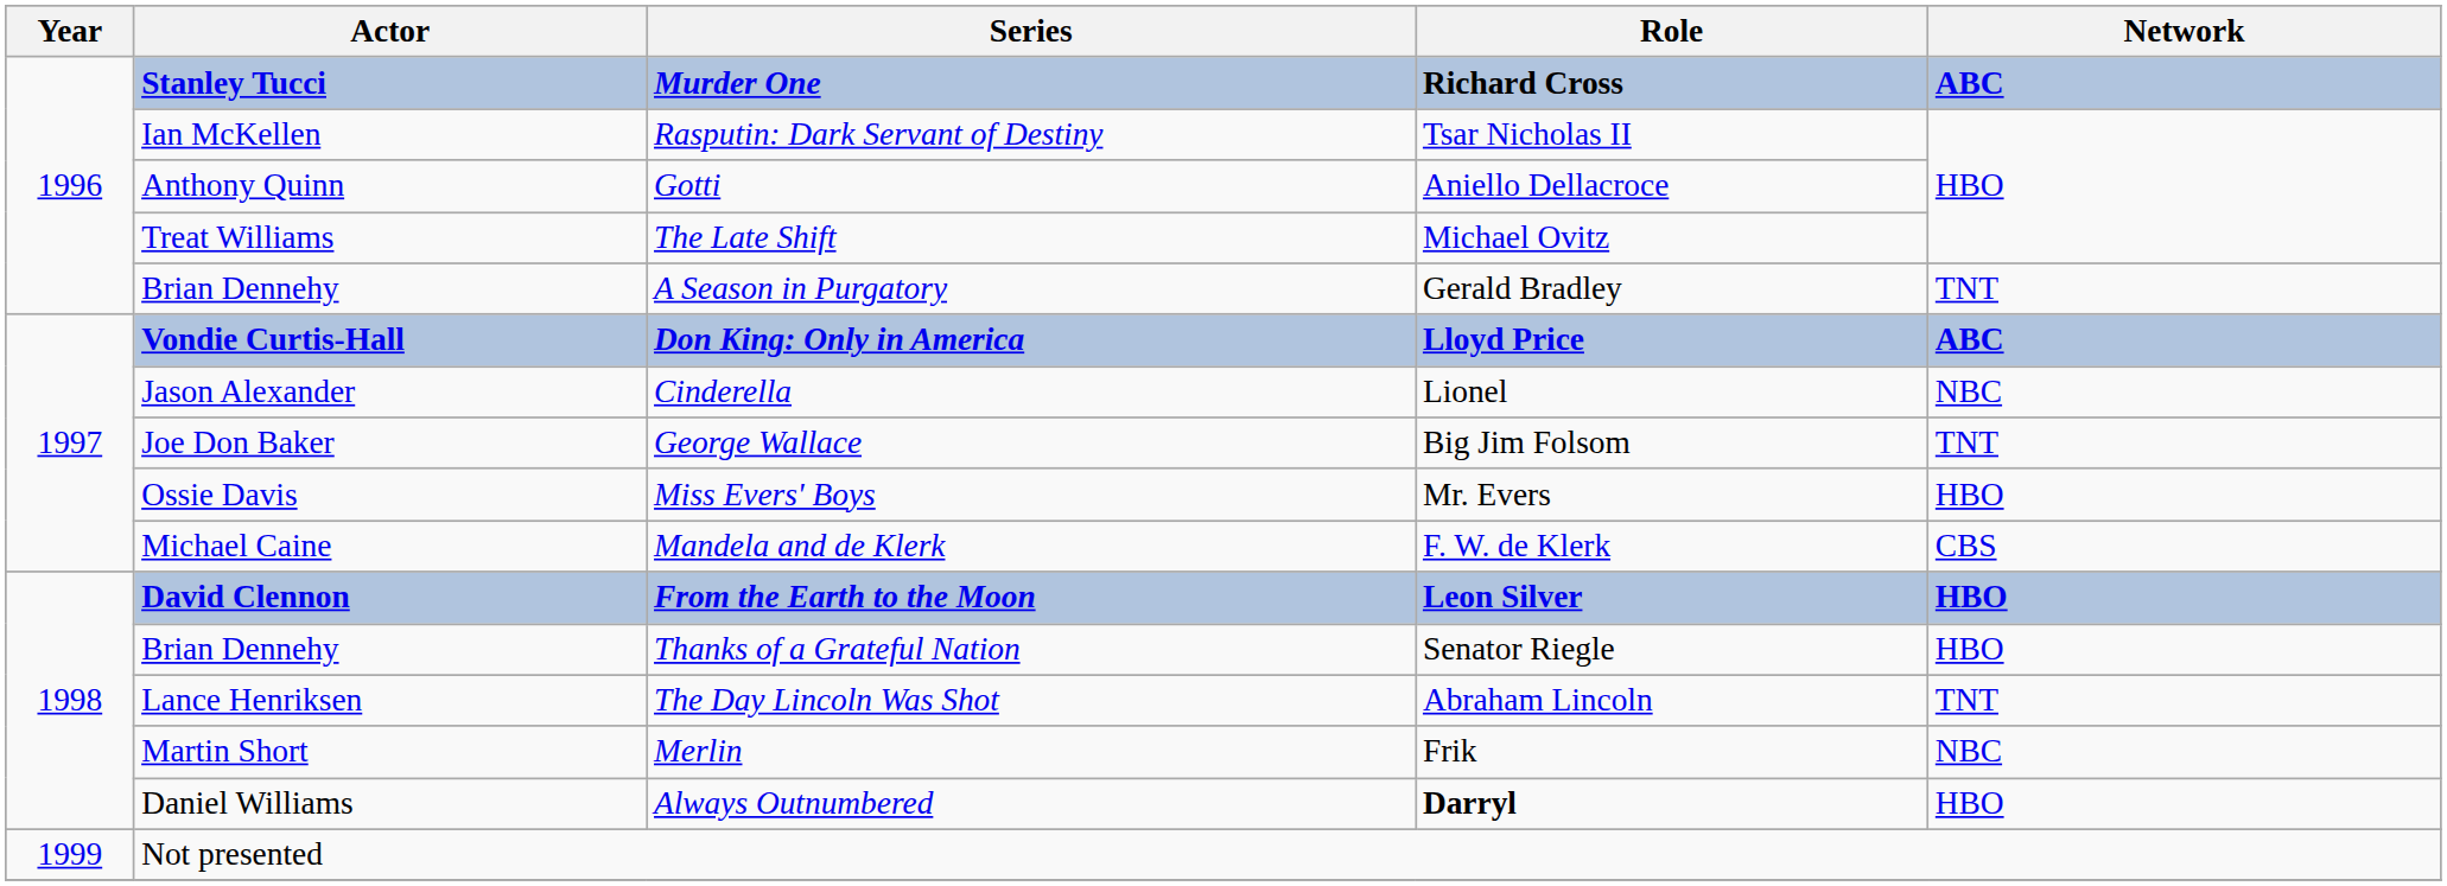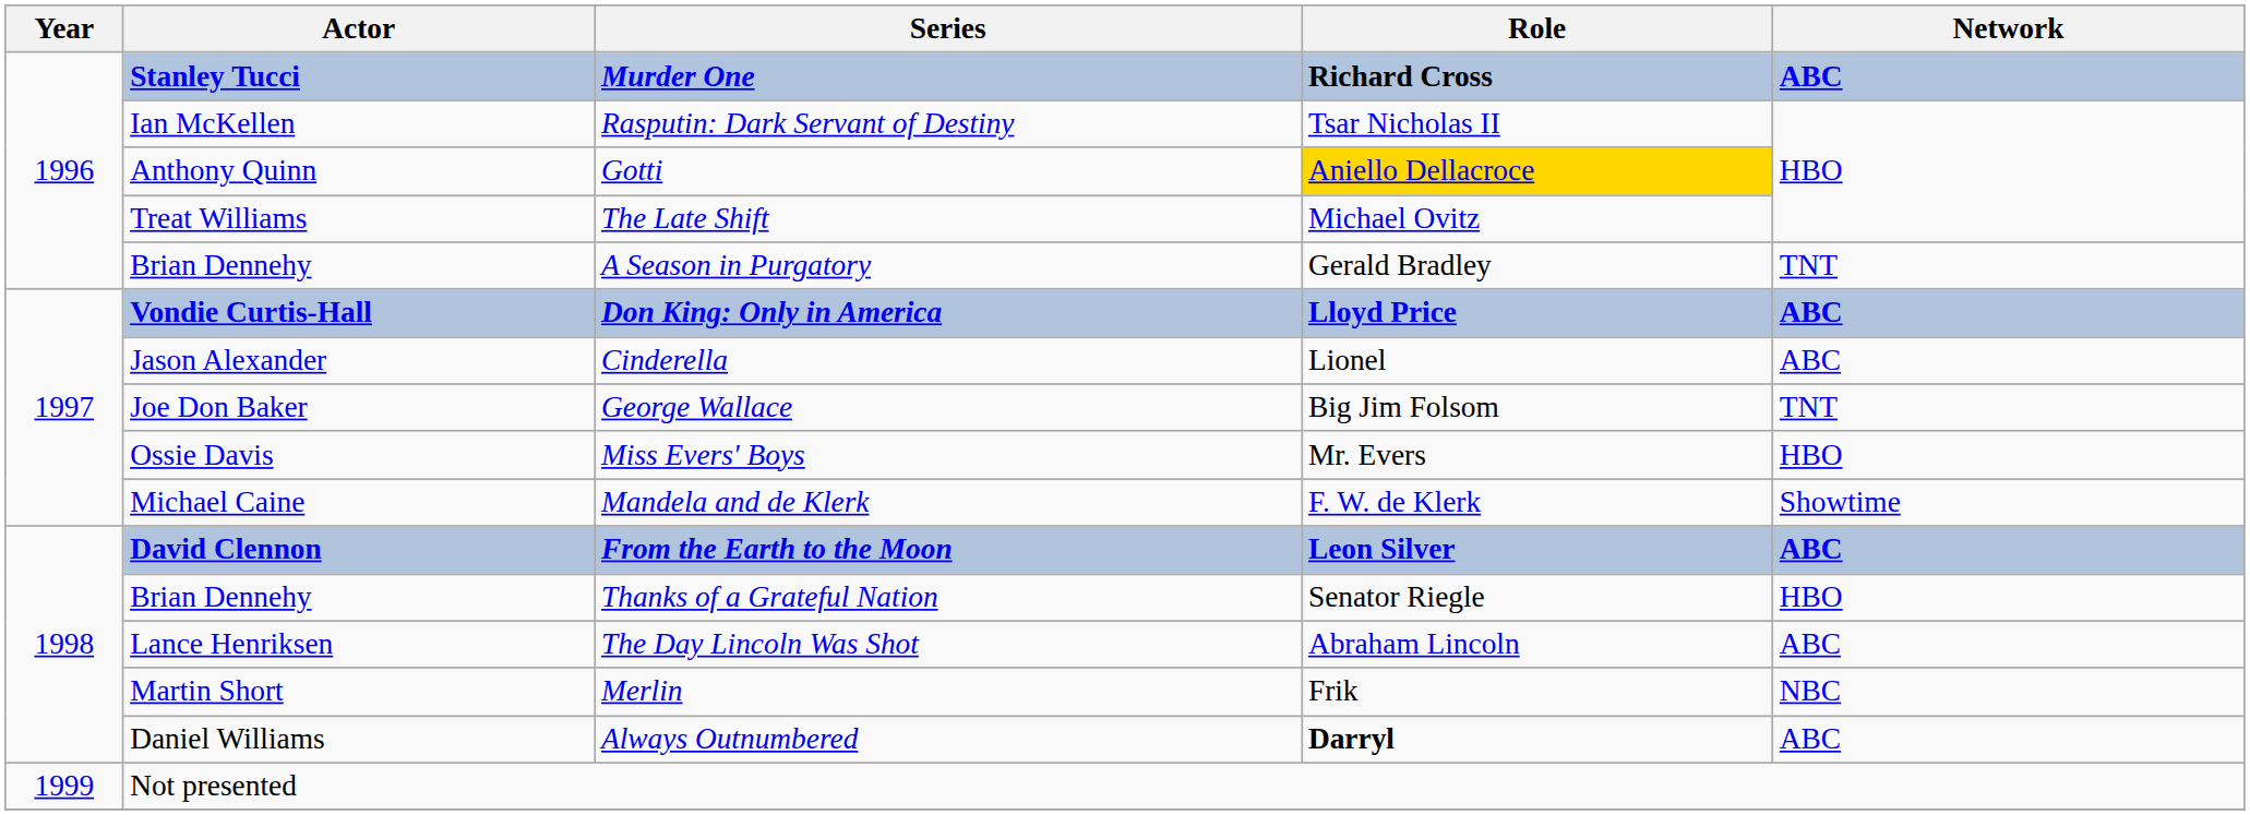Gotti | Role: no background -> gold background
Cinderella | Network: NBC -> ABC
Mandela and de Klerk | Network: CBS -> Showtime
From the Earth to the Moon | Network: HBO -> ABC
The Day Lincoln Was Shot | Network: TNT -> ABC
Always Outnumbered | Network: HBO -> ABC
